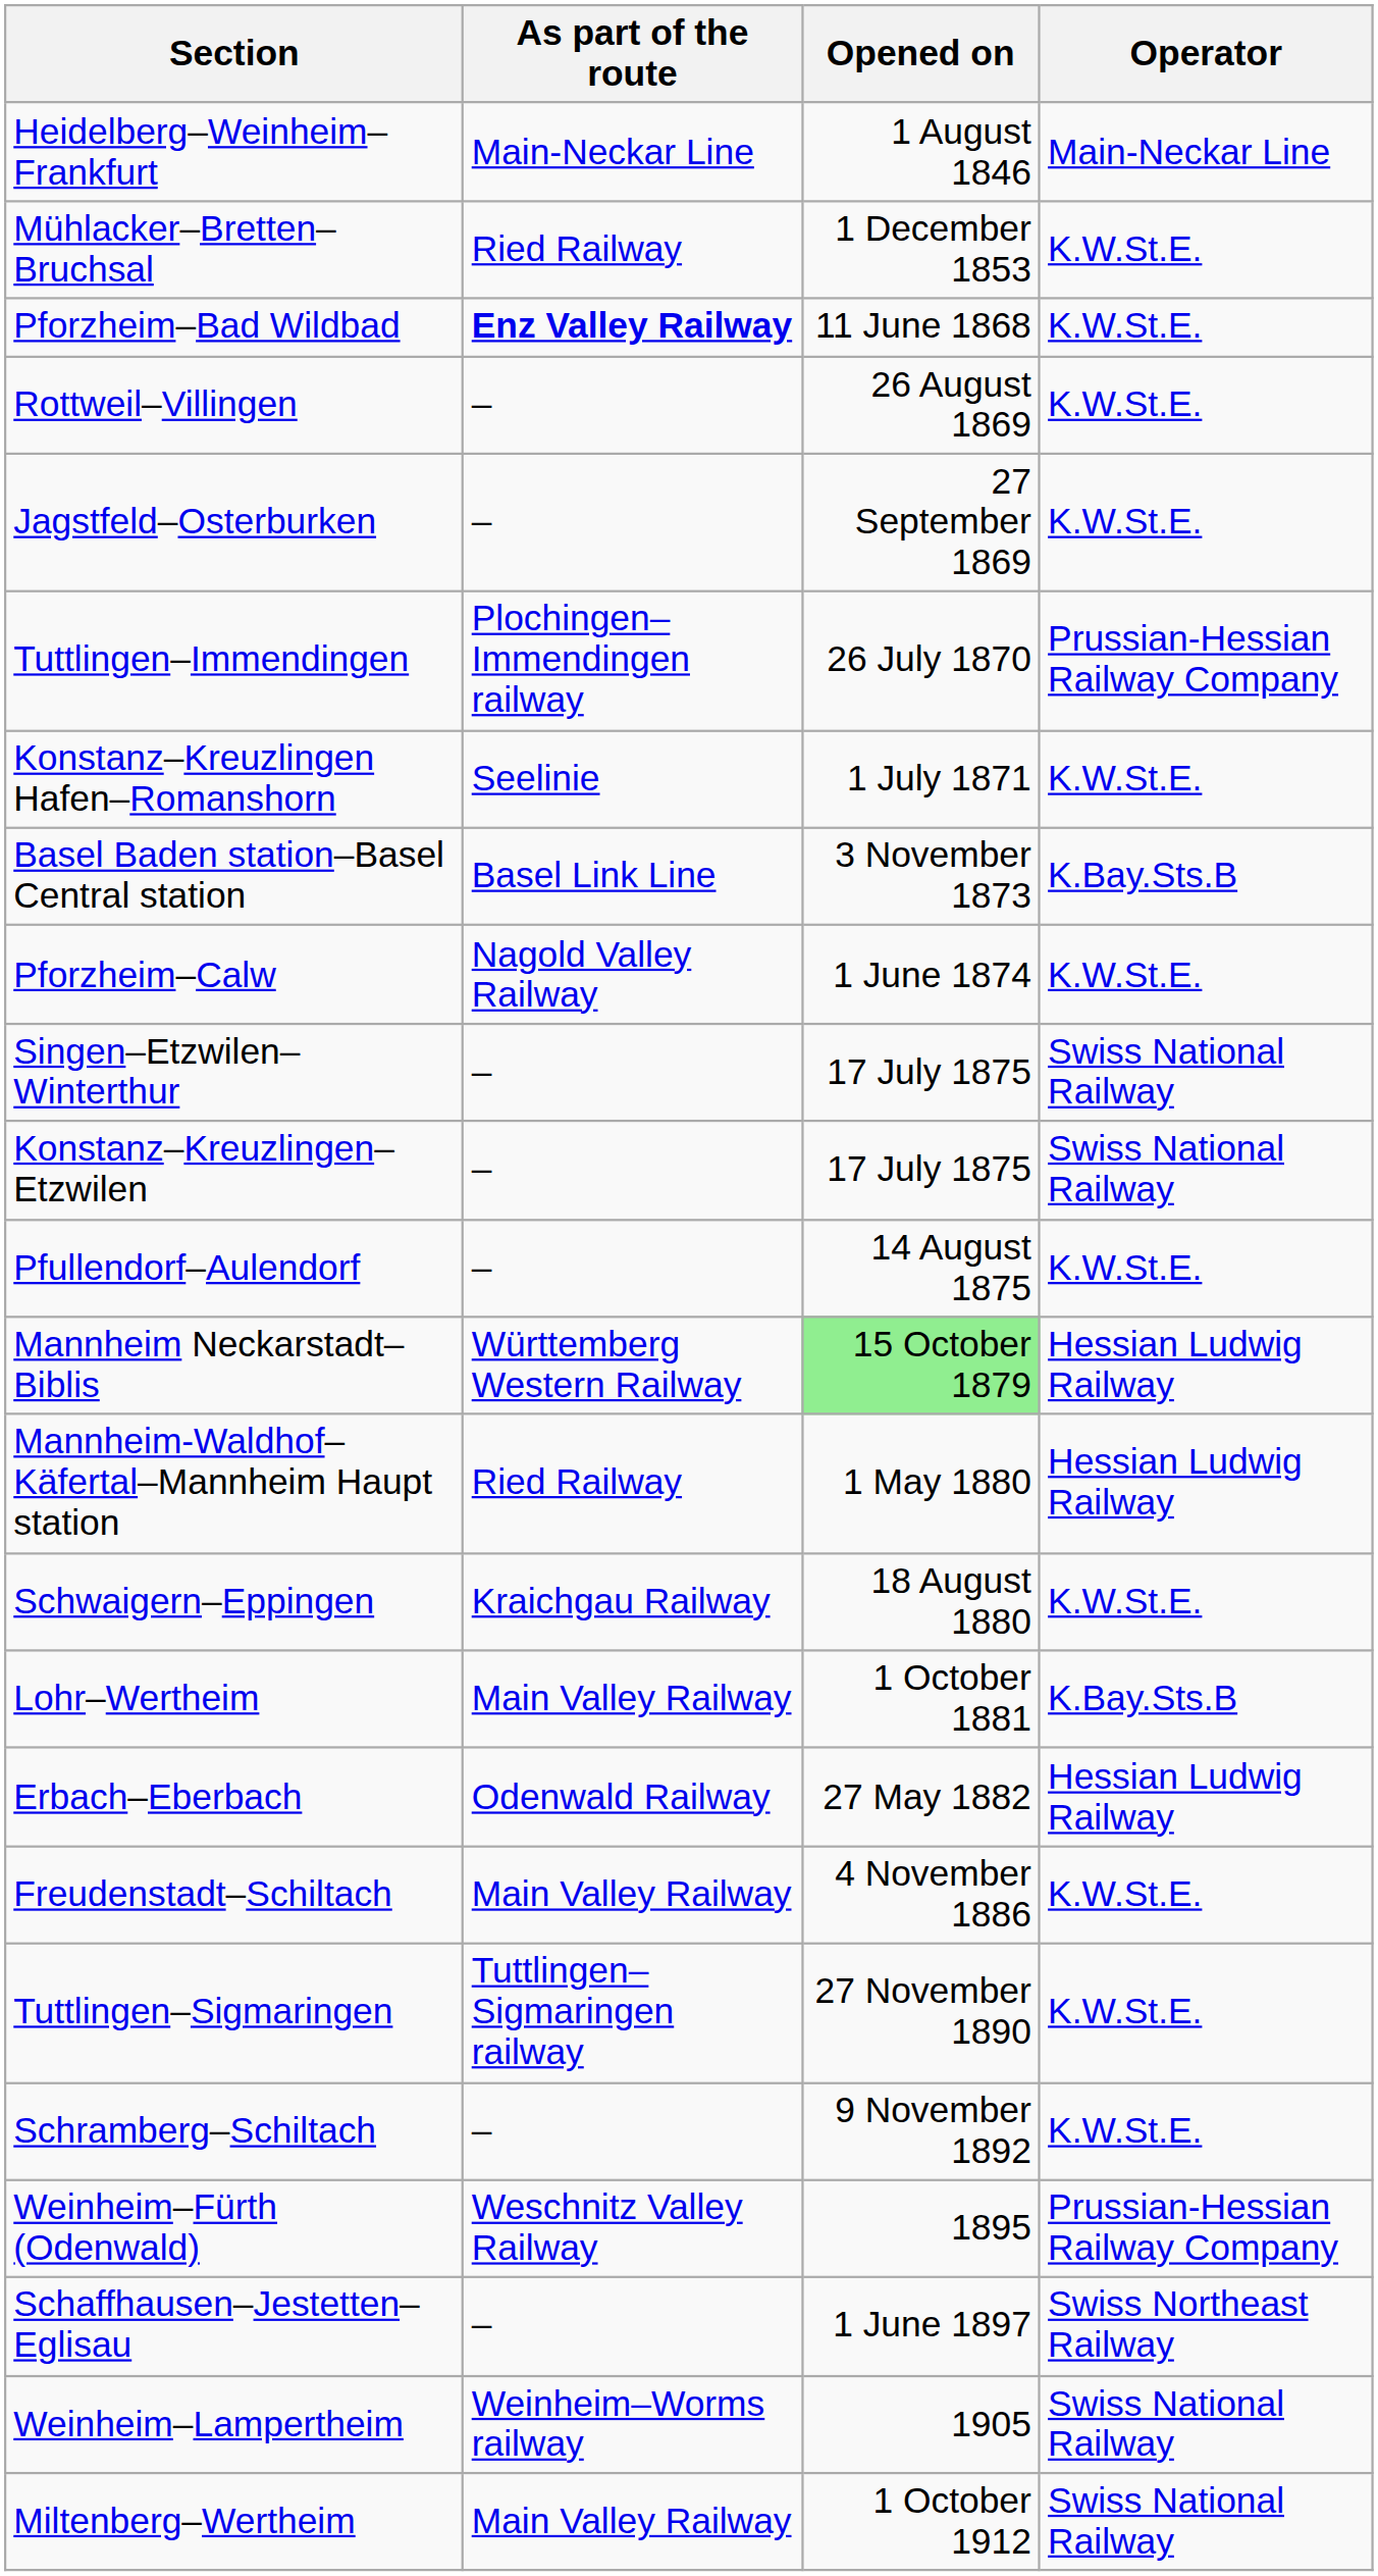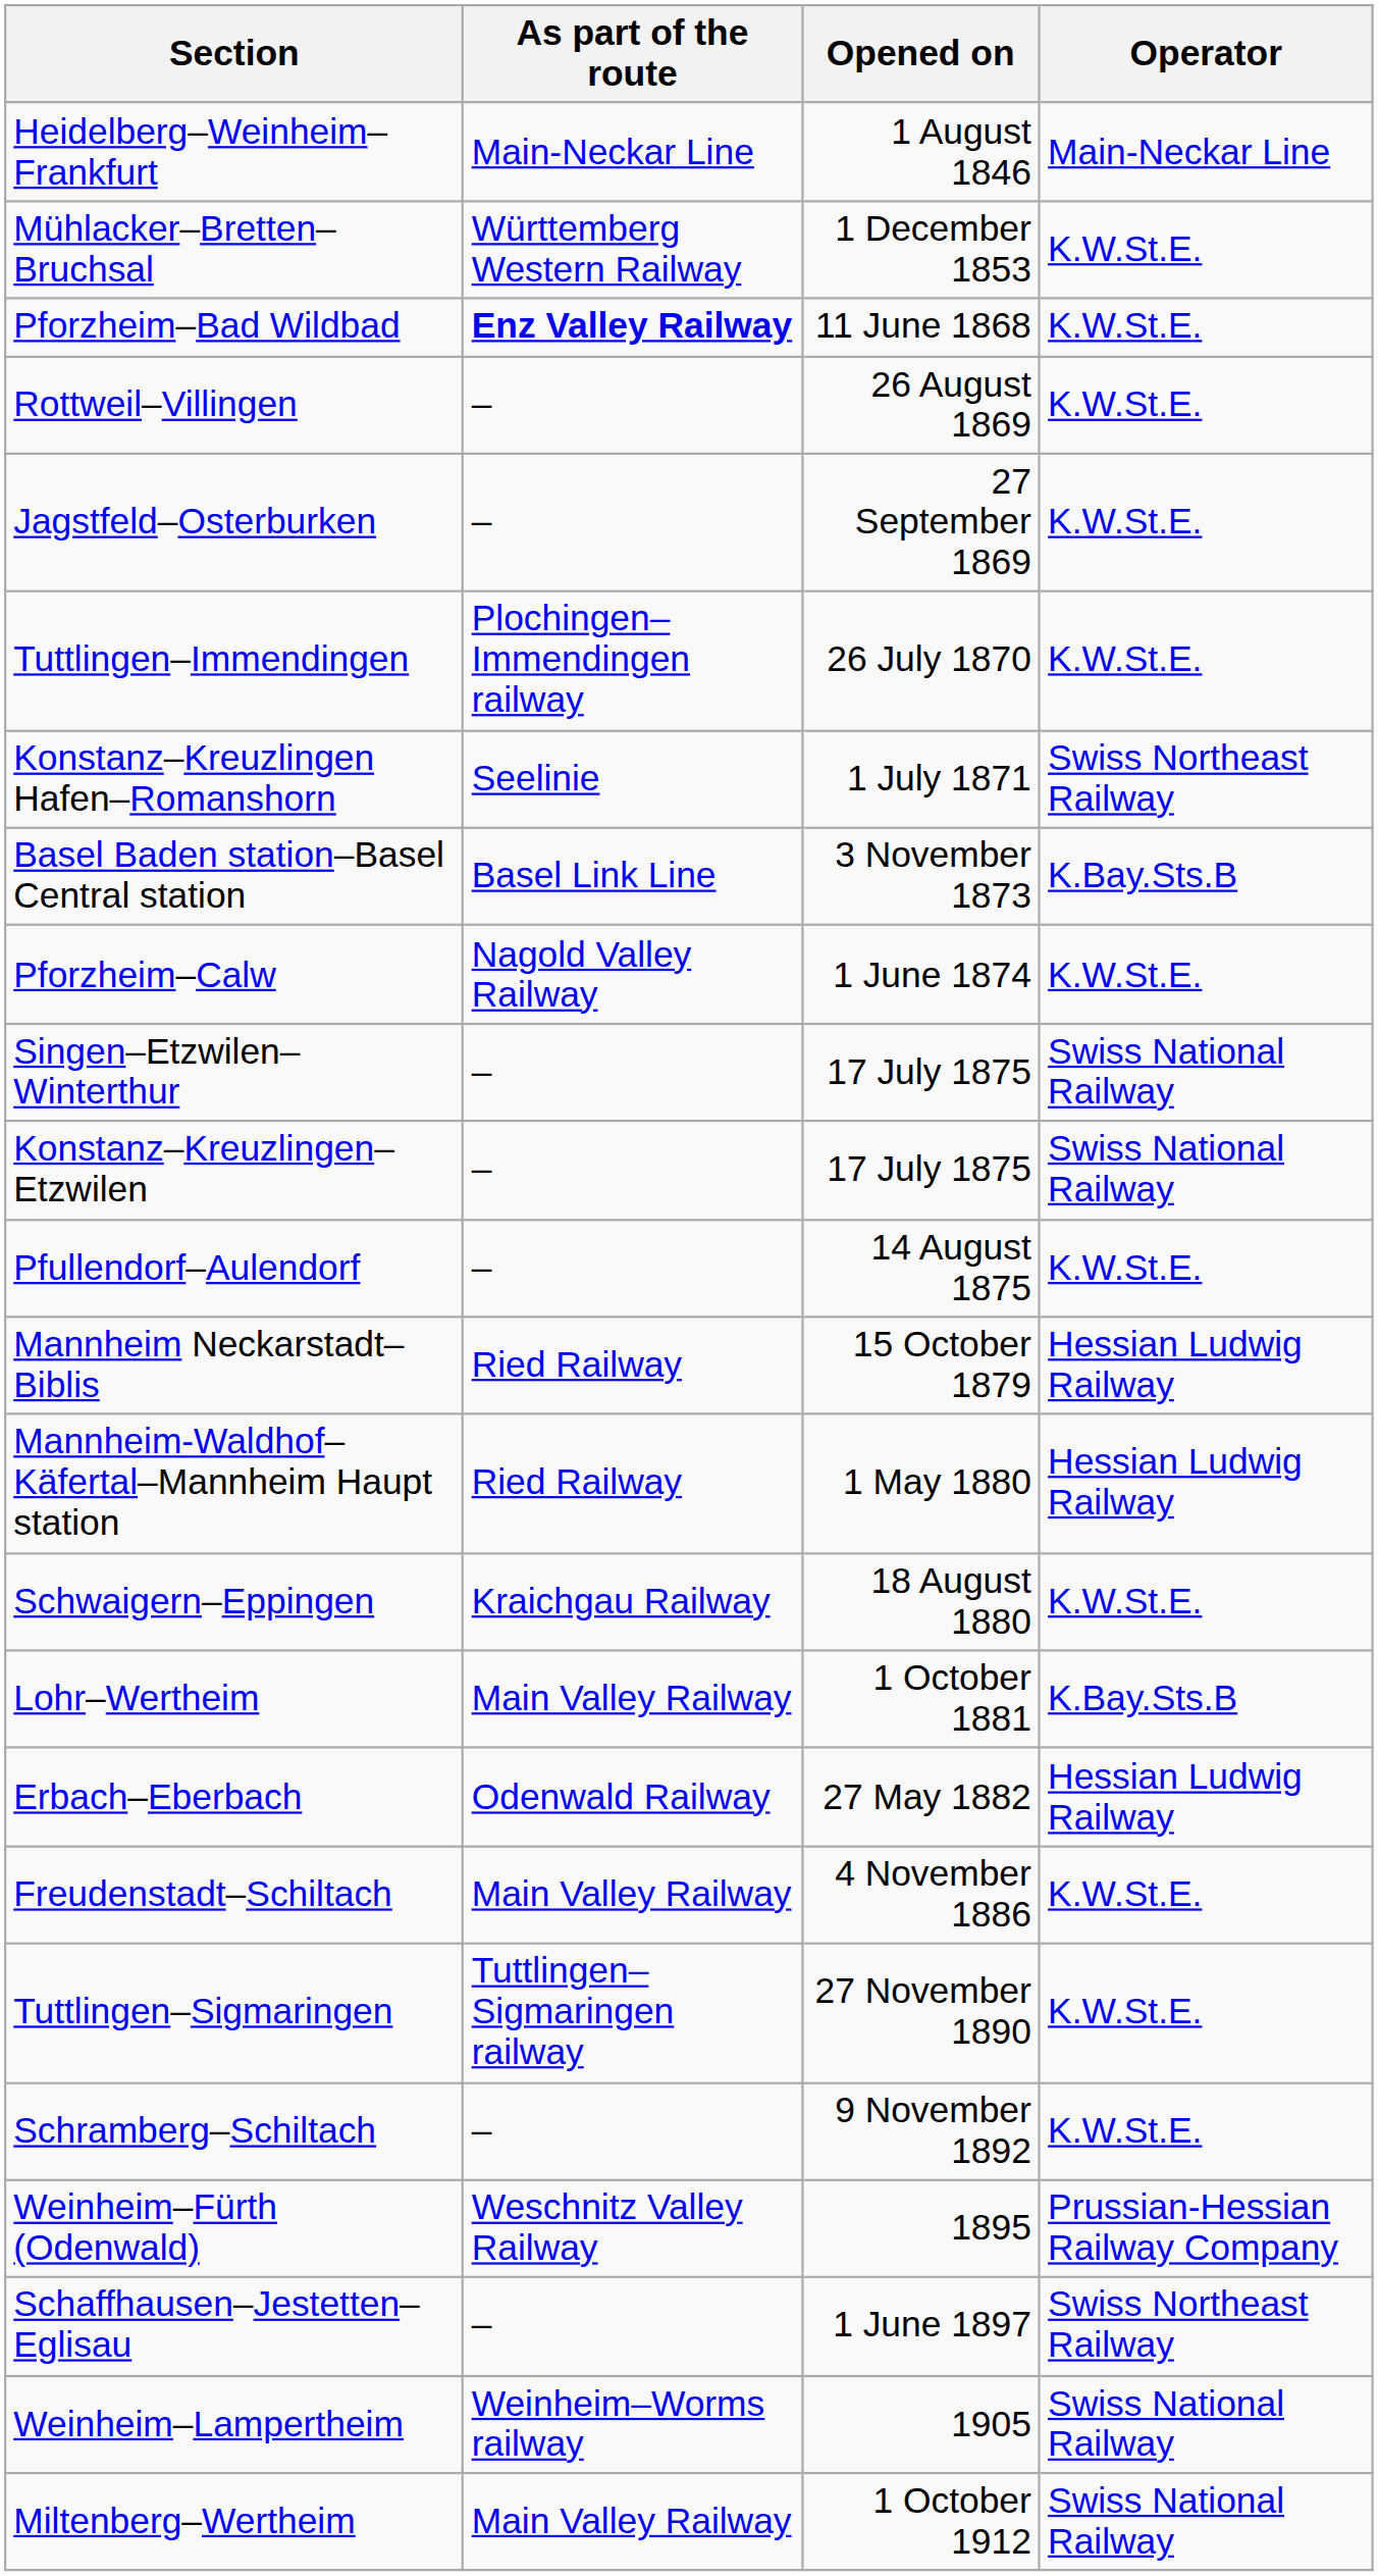Mühlacker–Bretten–Bruchsal | As part of the route: Ried Railway -> Württemberg Western Railway
Tuttlingen–Immendingen | Operator: Prussian-Hessian Railway Company -> K.W.St.E.
Konstanz–Kreuzlingen Hafen–Romanshorn | Operator: K.W.St.E. -> Swiss Northeast Railway
Mannheim Neckarstadt–Biblis | As part of the route: Württemberg Western Railway -> Ried Railway
Mannheim Neckarstadt–Biblis | Opened on: lightgreen background -> no background
